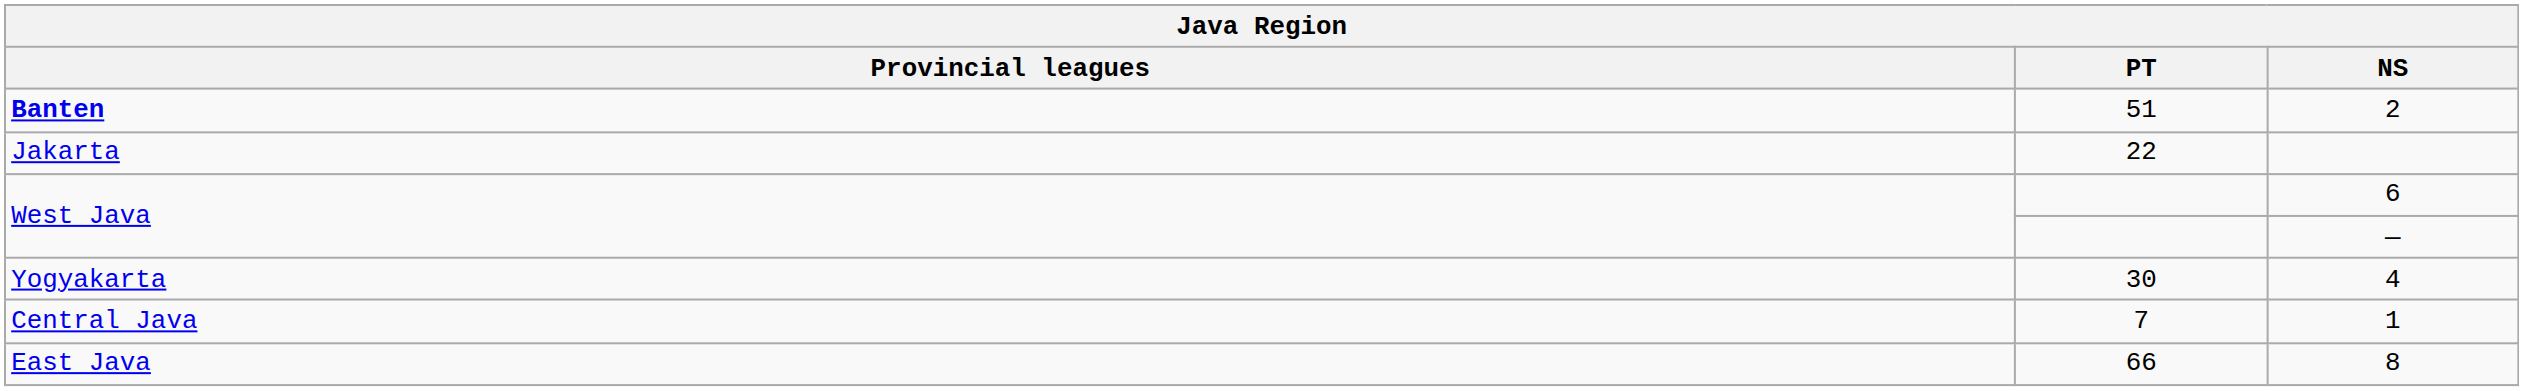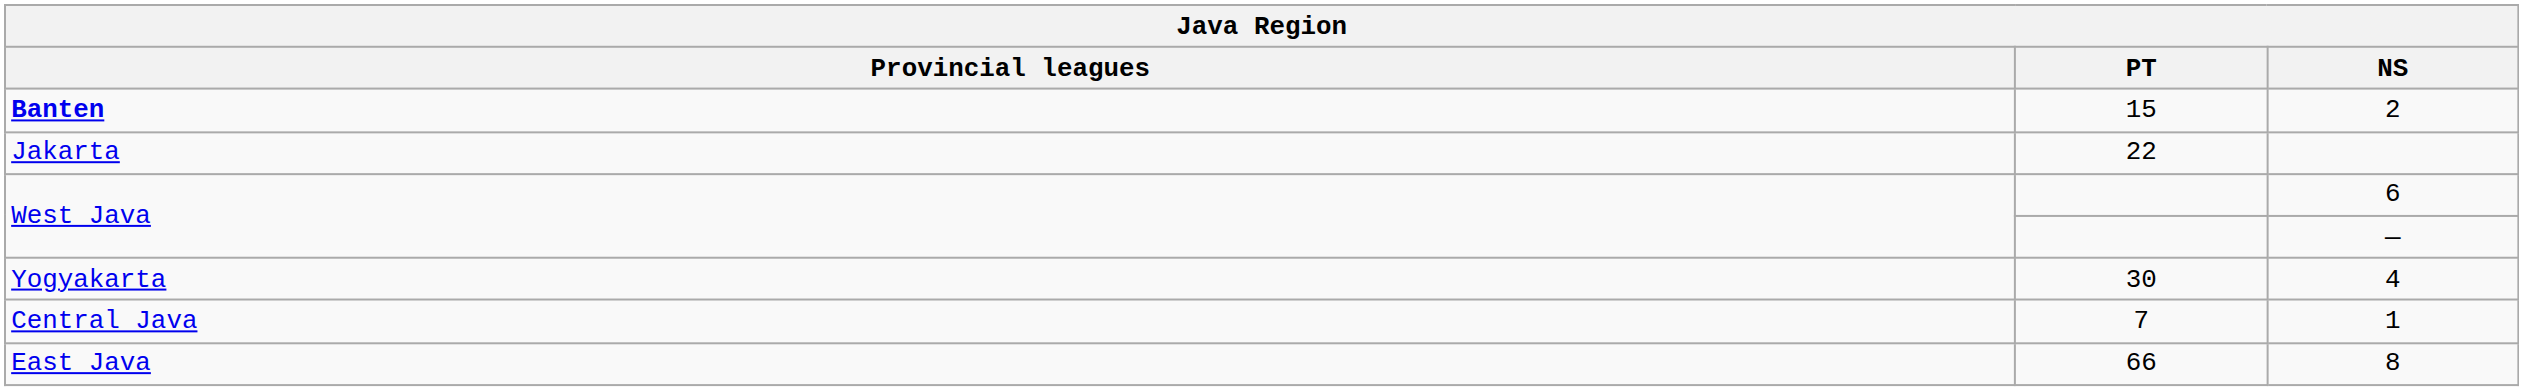2 | PT: 51 -> 15
